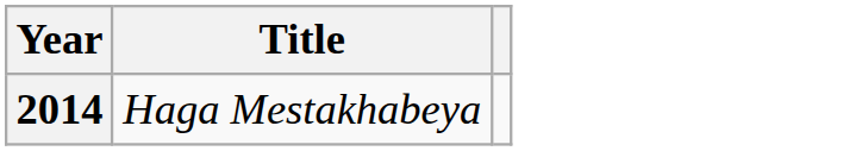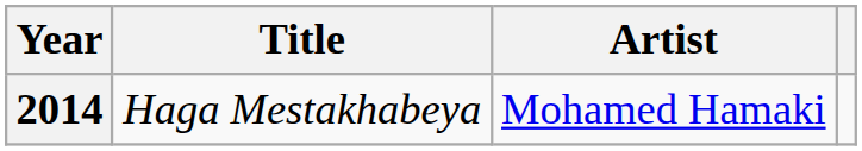+ column: Artist | Mohamed Hamaki
